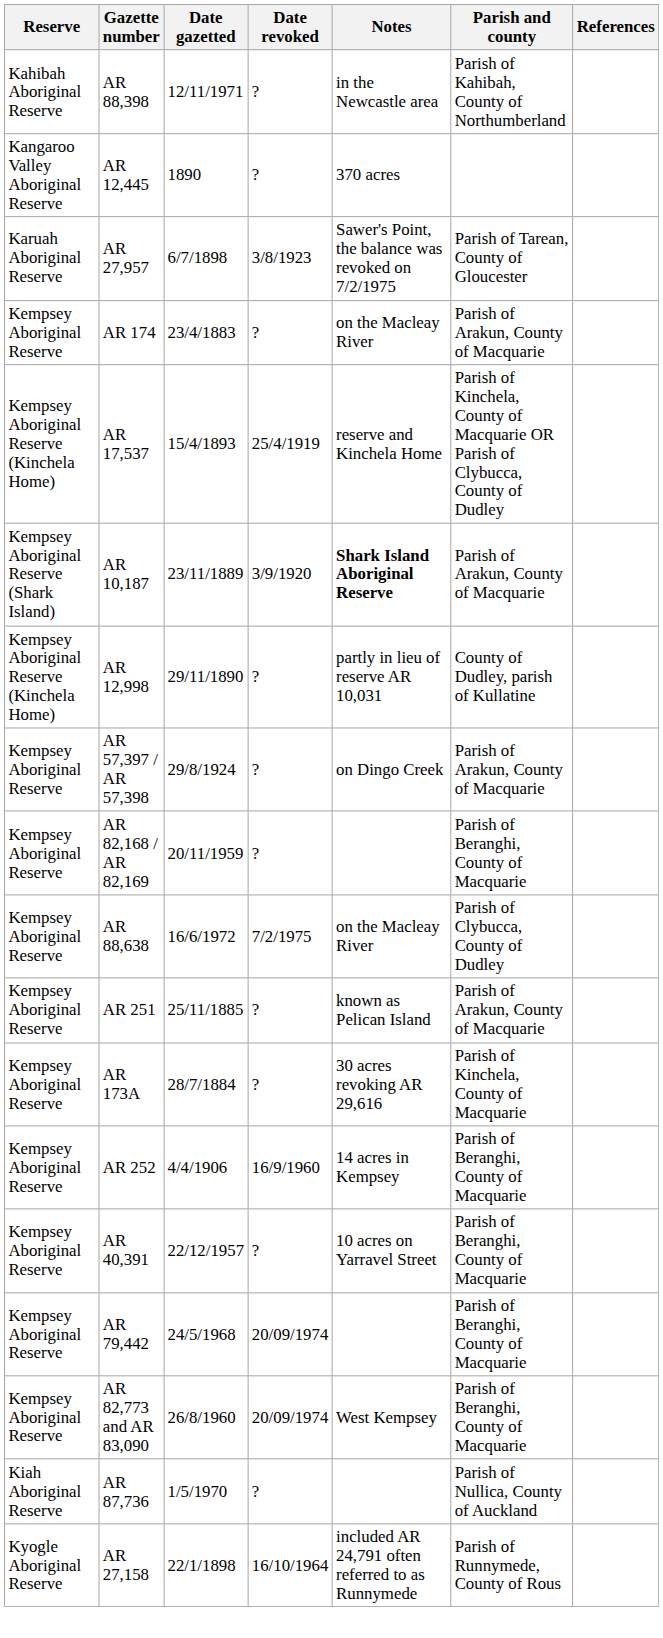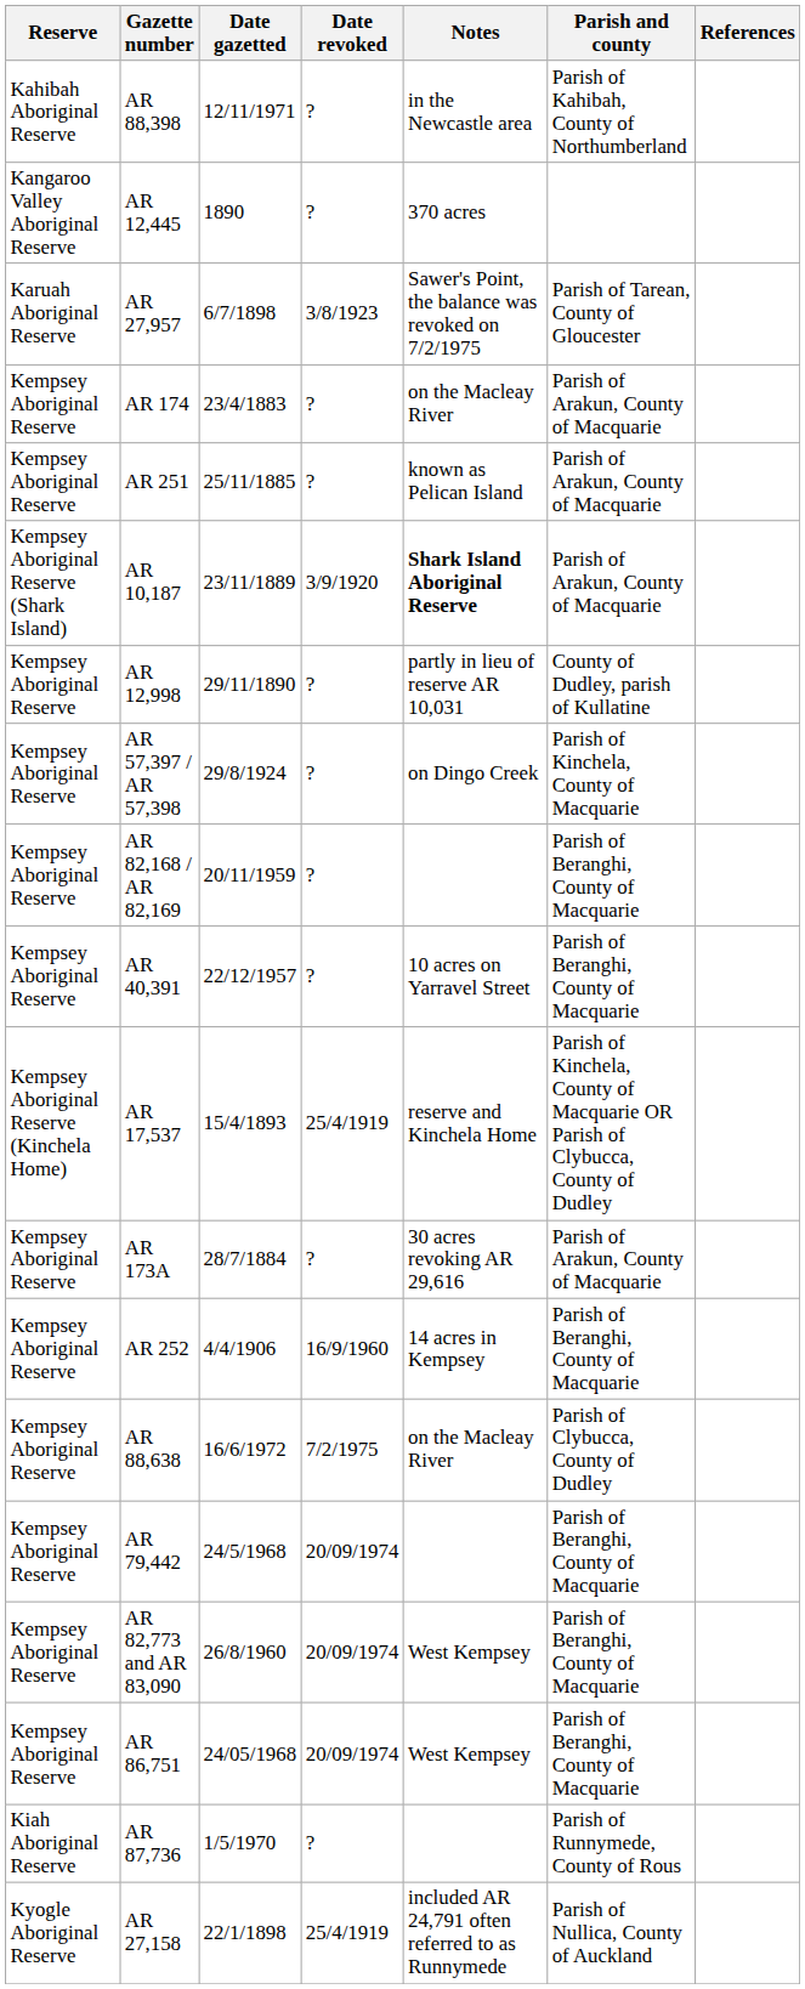rows swapped: AR 251 <-> AR 17,537
AR 12,998 | Reserve: Kempsey Aboriginal Reserve (Kinchela Home) -> Kempsey Aboriginal Reserve
AR 57,397 / AR 57,398 | Parish and county: Parish of Arakun, County of Macquarie -> Parish of Kinchela, County of Macquarie
rows swapped: AR 88,638 <-> AR 40,391
AR 173A | Parish and county: Parish of Kinchela, County of Macquarie -> Parish of Arakun, County of Macquarie
+ row: Kempsey Aboriginal Reserve | AR 86,751 | 24/05/1968 | 20/09/1974 | West Kempsey | Parish of Beranghi, County of Macquarie
AR 87,736 | Parish and county: Parish of Nullica, County of Auckland -> Parish of Runnymede, County of Rous
AR 27,158 | Date revoked: 16/10/1964 -> 25/4/1919
AR 27,158 | Parish and county: Parish of Runnymede, County of Rous -> Parish of Nullica, County of Auckland
